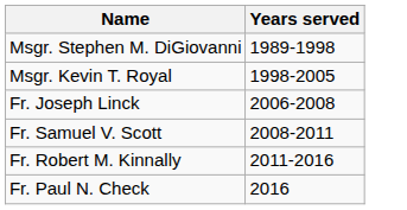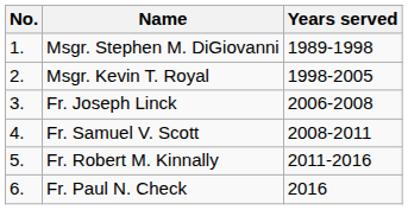+ column: No. | 1. | 2. | 3. | 4. | 5. | 6.
